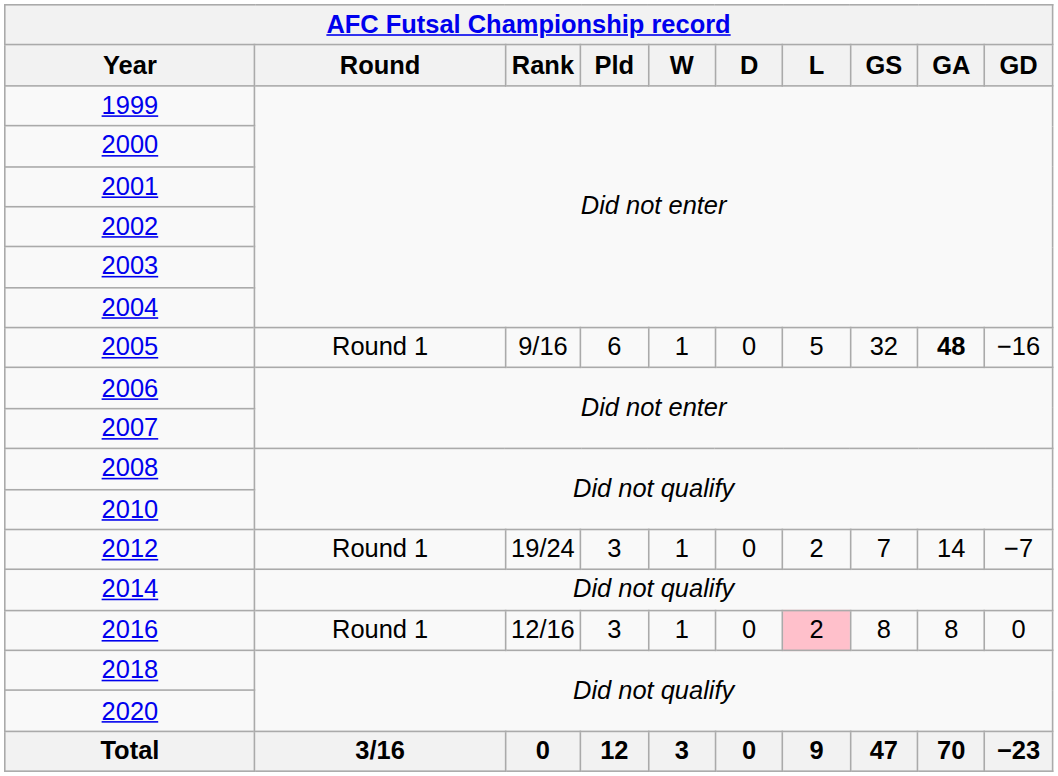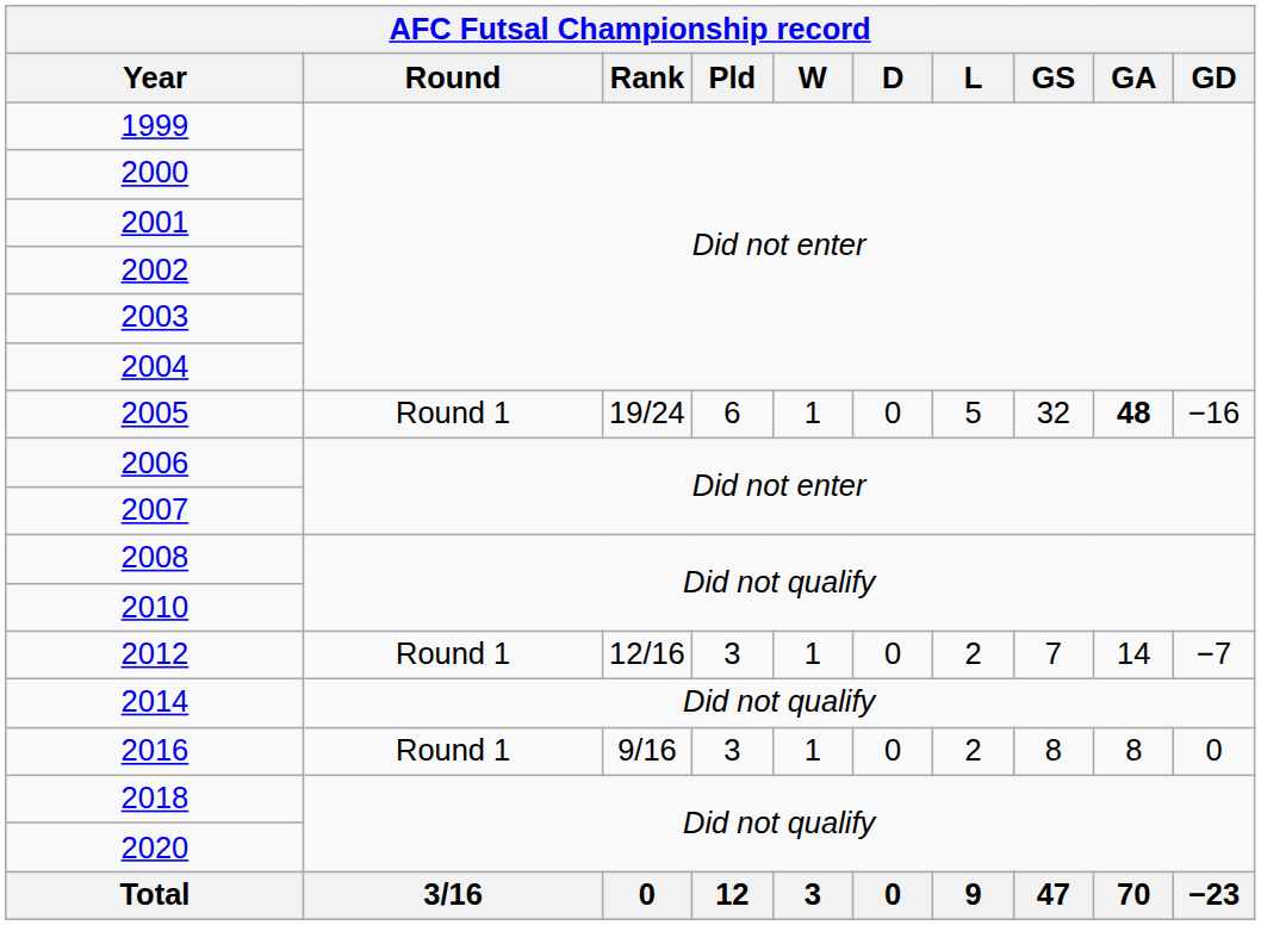2005 | Rank: 9/16 -> 19/24
2012 | Rank: 19/24 -> 12/16
2016 | Rank: 12/16 -> 9/16
2016 | L: pink background -> no background
